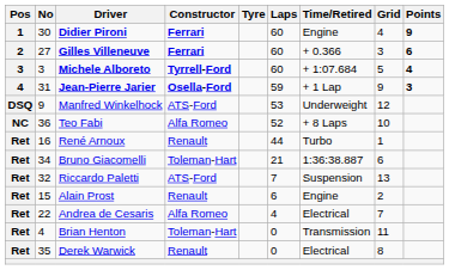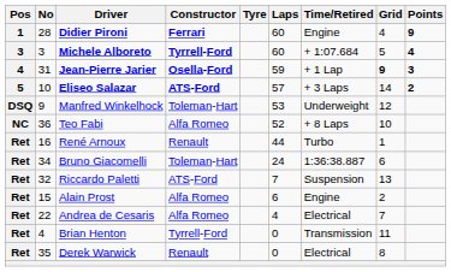Didier Pironi | No: 30 -> 28
- row: 2 | 27 | Gilles Villeneuve | Ferrari | 60 | + 0.366 | 3 | 6
Jean-Pierre Jarier | Grid: normal -> bold
+ row: 5 | 10 | Eliseo Salazar | ATS-Ford | 57 | + 3 Laps | 14 | 2
Manfred Winkelhock | Constructor: ATS-Ford -> Toleman-Hart
Bruno Giacomelli | Laps: 21 -> 24
Alain Prost | Constructor: Renault -> Alfa Romeo
Brian Henton | Constructor: Toleman-Hart -> Tyrrell-Ford
